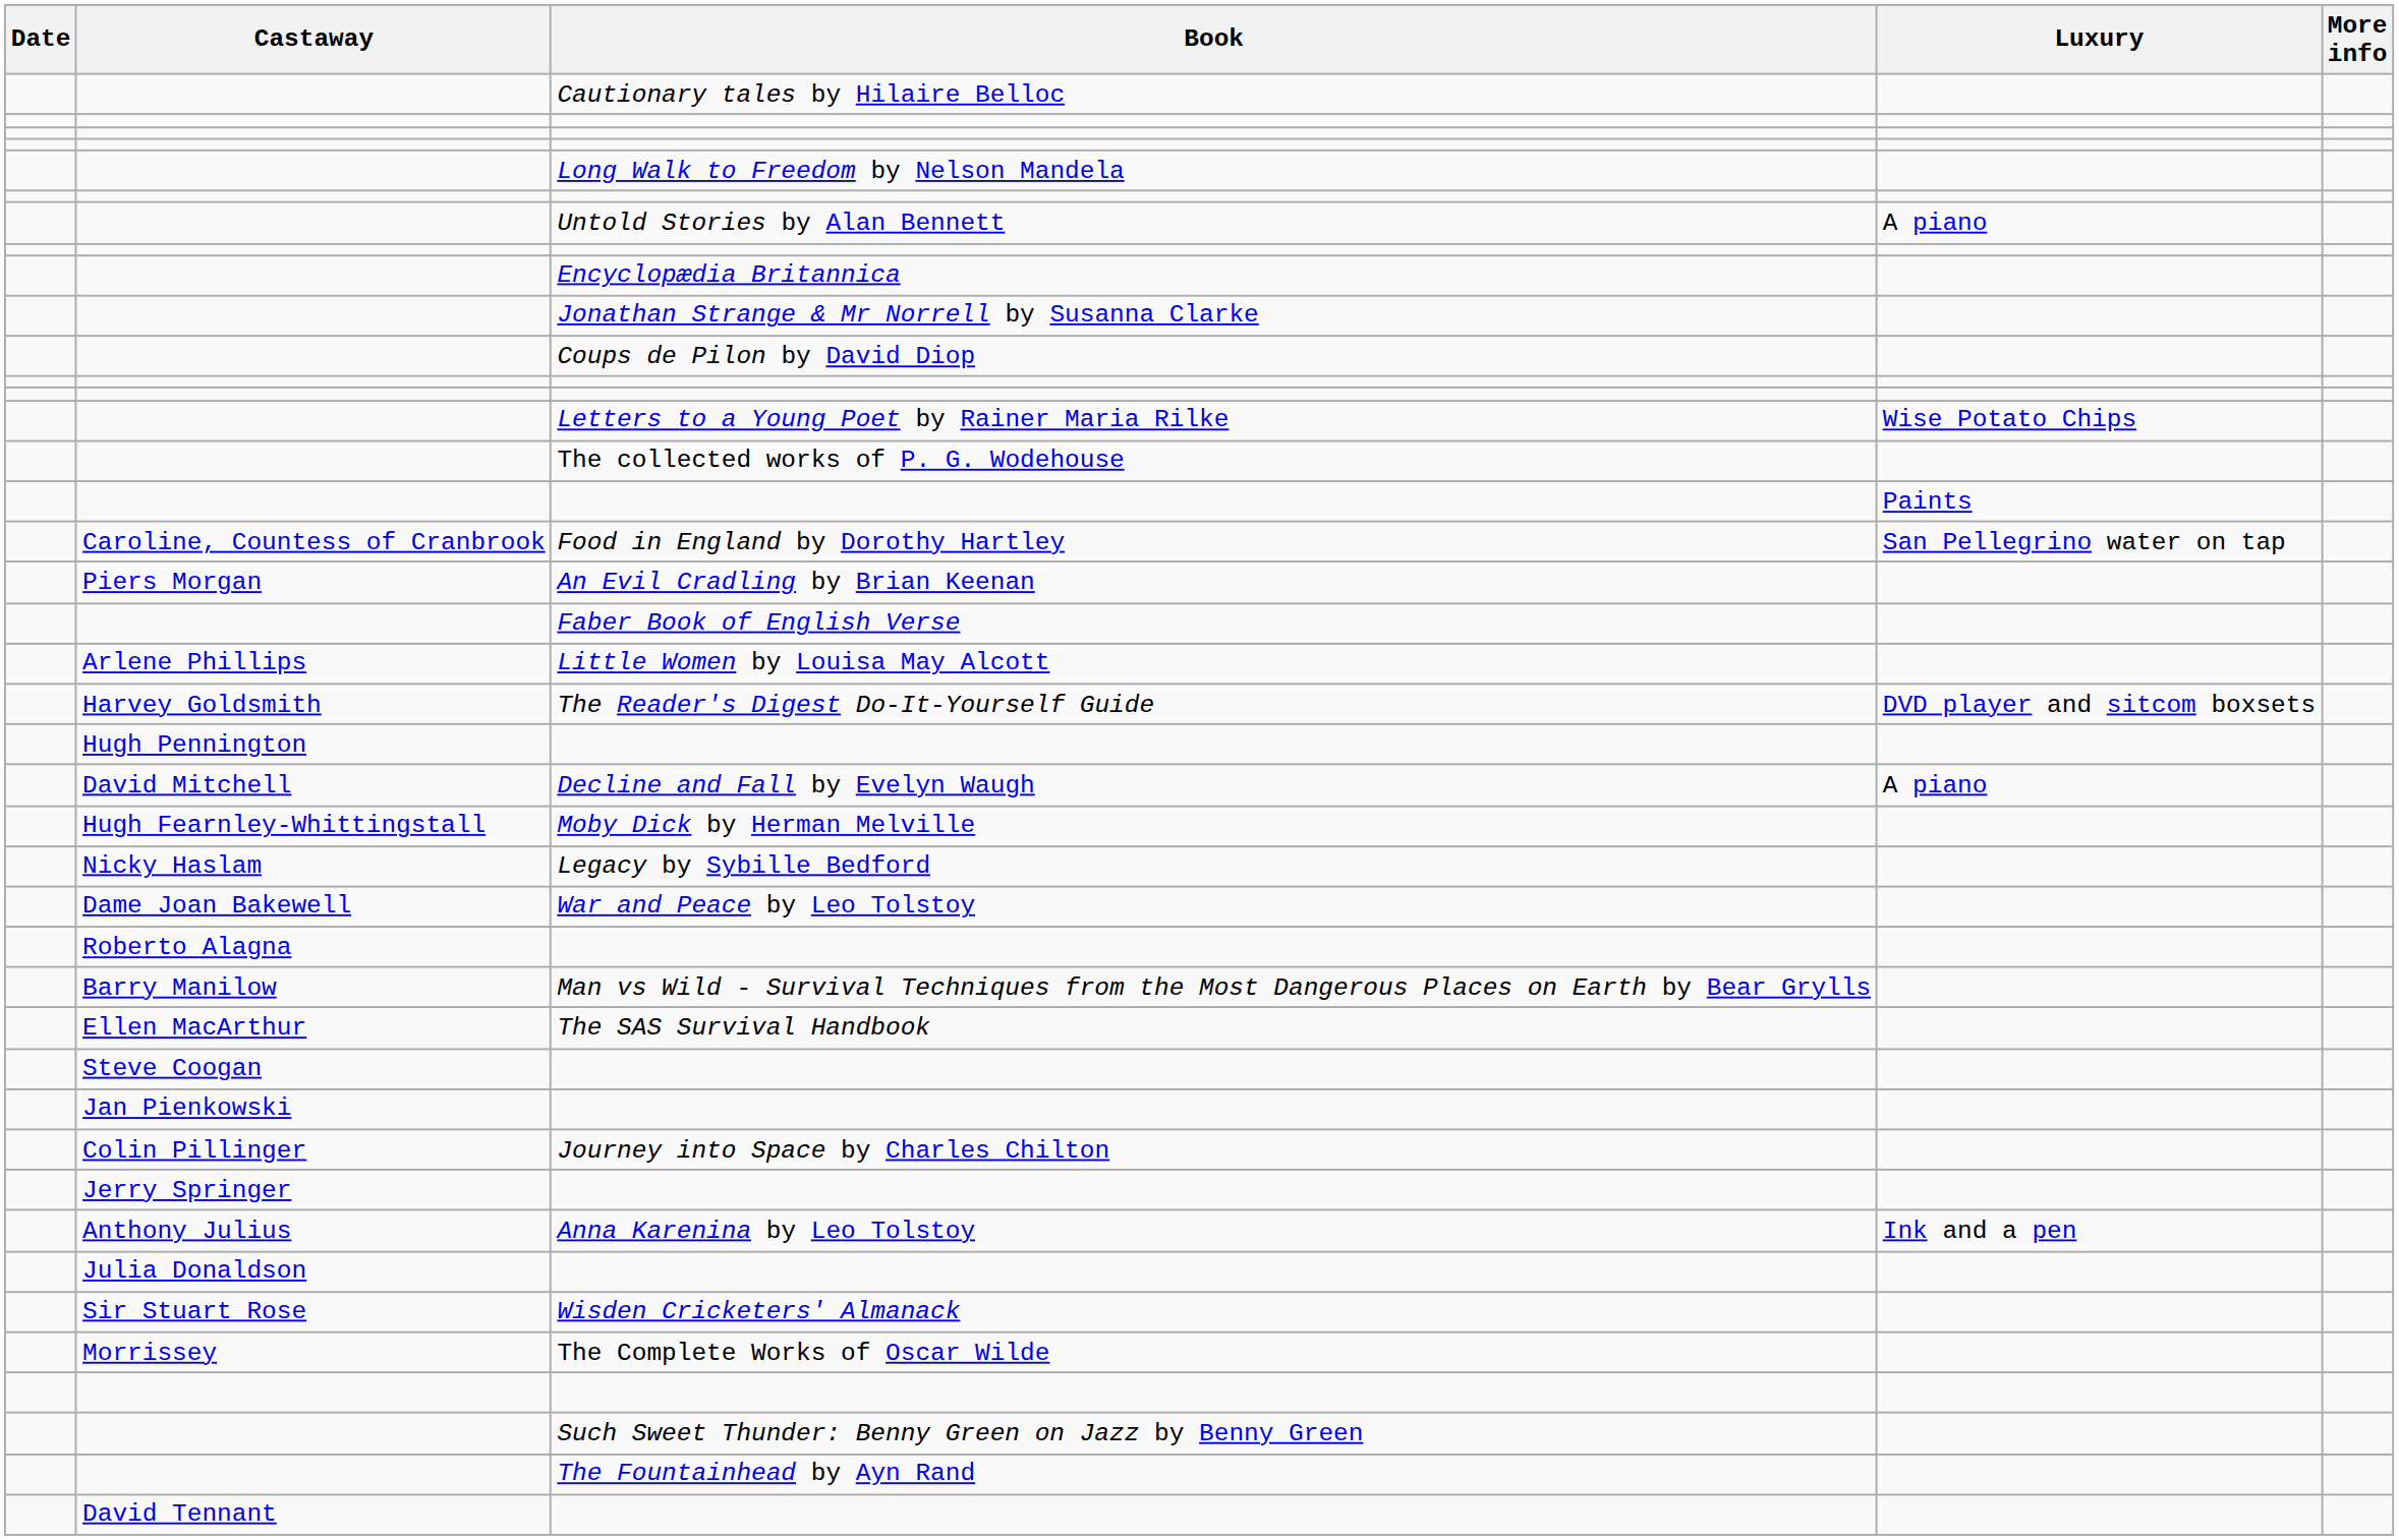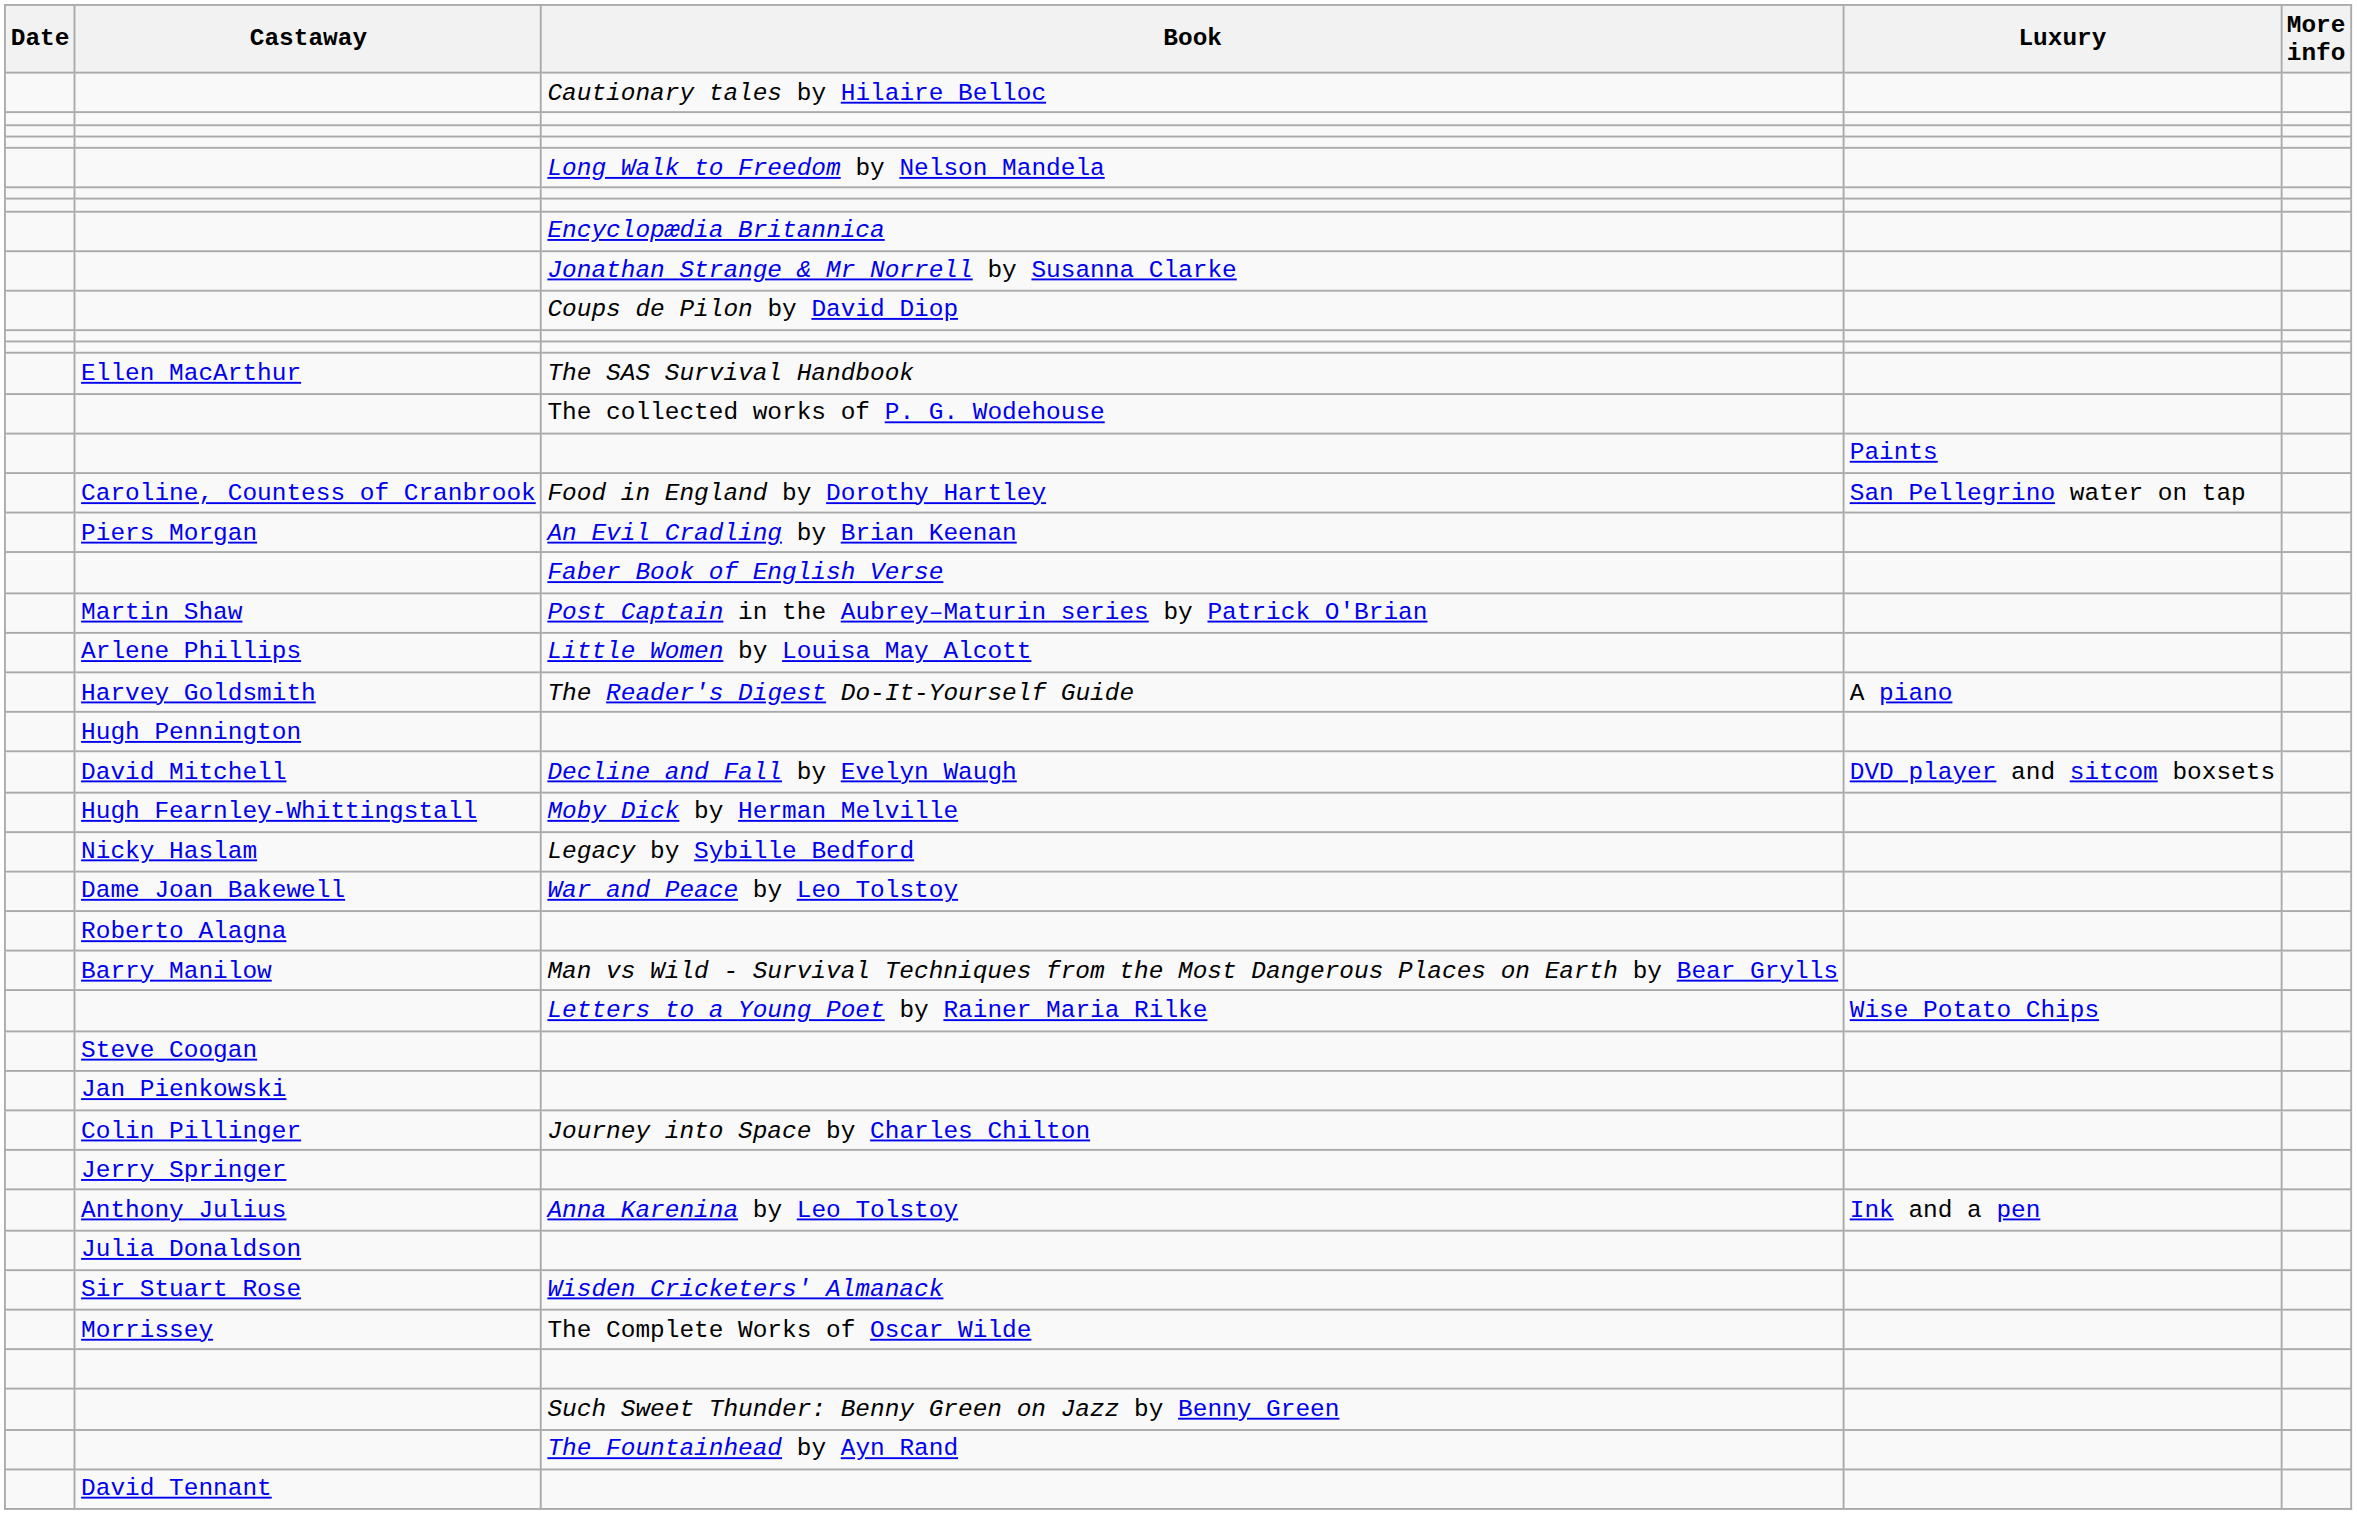- row: Untold Stories by Alan Bennett | A piano
rows swapped: Letters to a Young Poet by Rainer Maria Rilke <-> The SAS Survival Handbook
+ row: Martin Shaw | Post Captain in the Aubrey–Maturin series by Patrick O'Brian
The Reader's Digest Do-It-Yourself Guide | Luxury: DVD player and sitcom boxsets -> A piano
Decline and Fall by Evelyn Waugh | Luxury: A piano -> DVD player and sitcom boxsets
